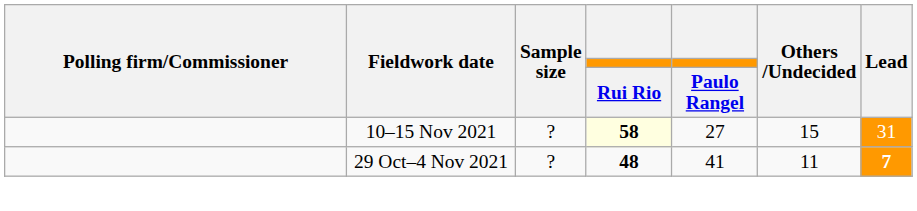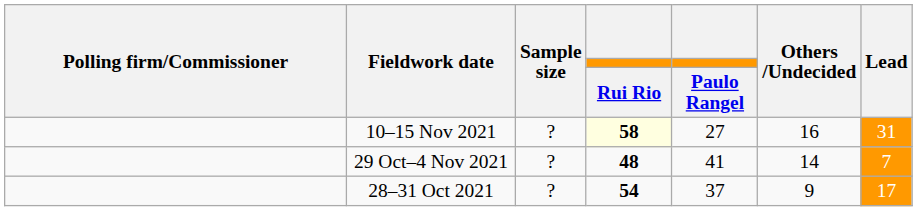10–15 Nov 2021 | Others /Undecided: 15 -> 16
29 Oct–4 Nov 2021 | Others /Undecided: 11 -> 14
29 Oct–4 Nov 2021 | Lead: bold -> normal
+ row: 28–31 Oct 2021 | ? | 54 | 37 | 9 | 17
